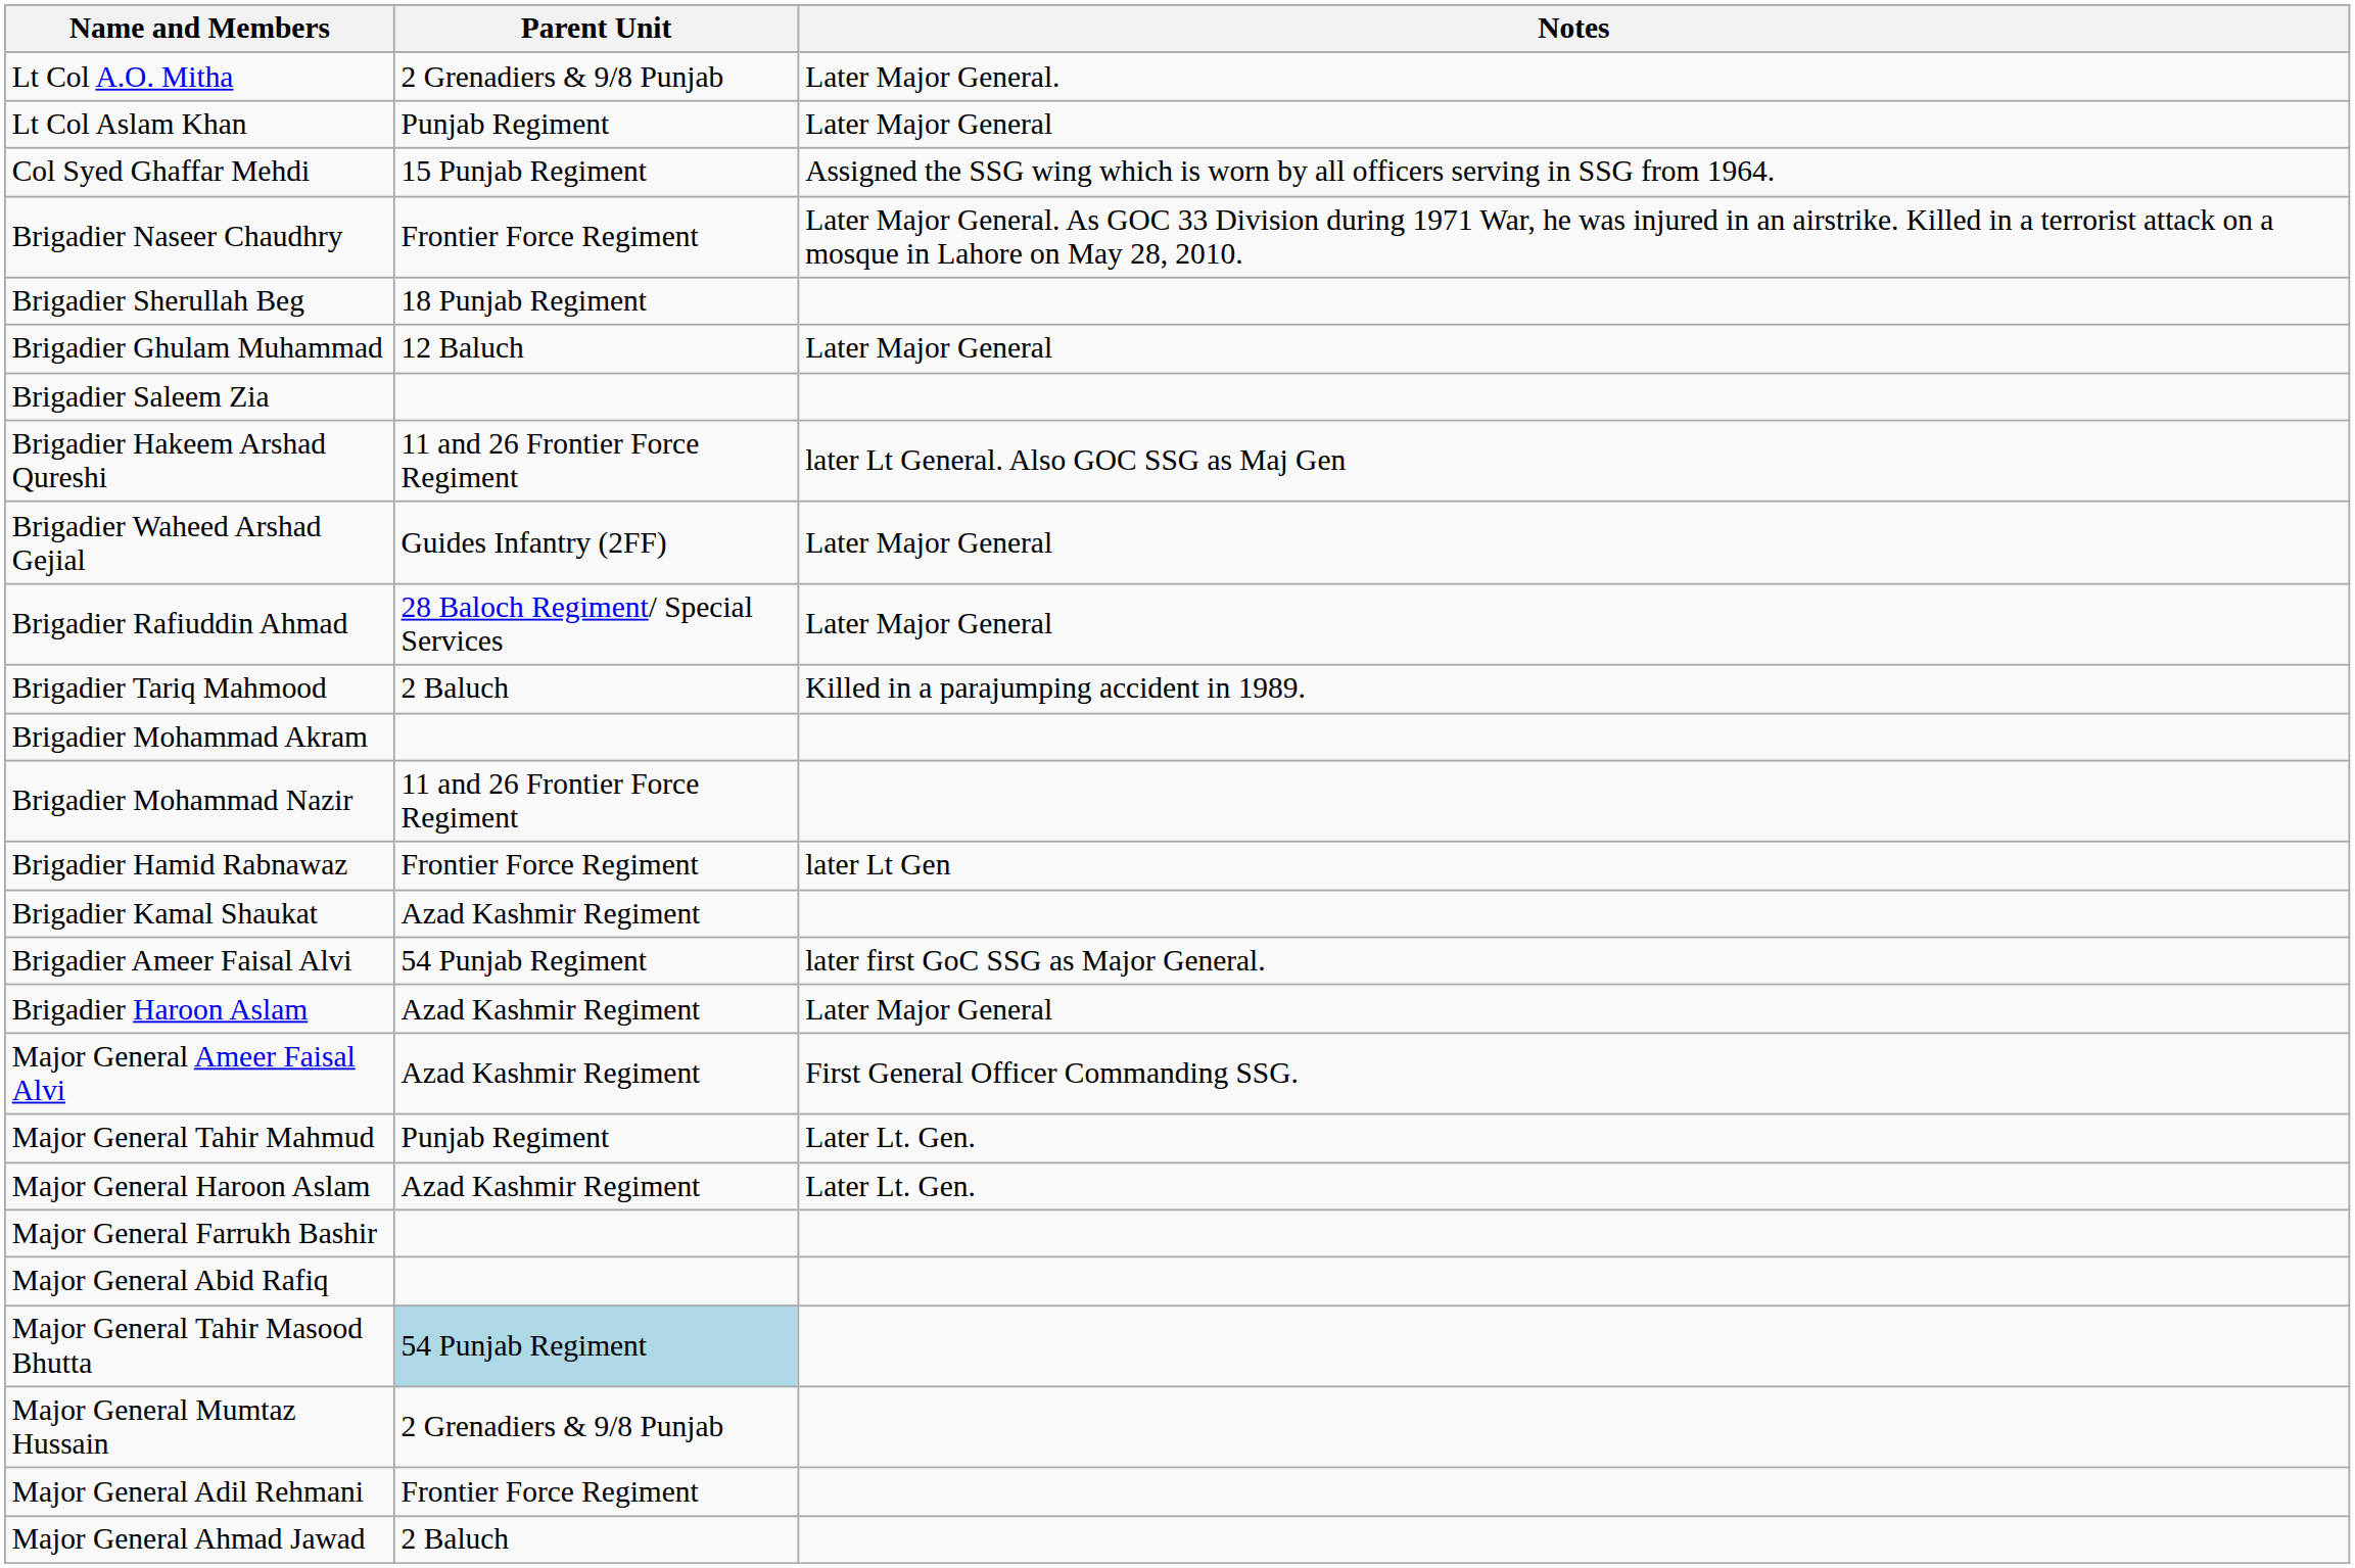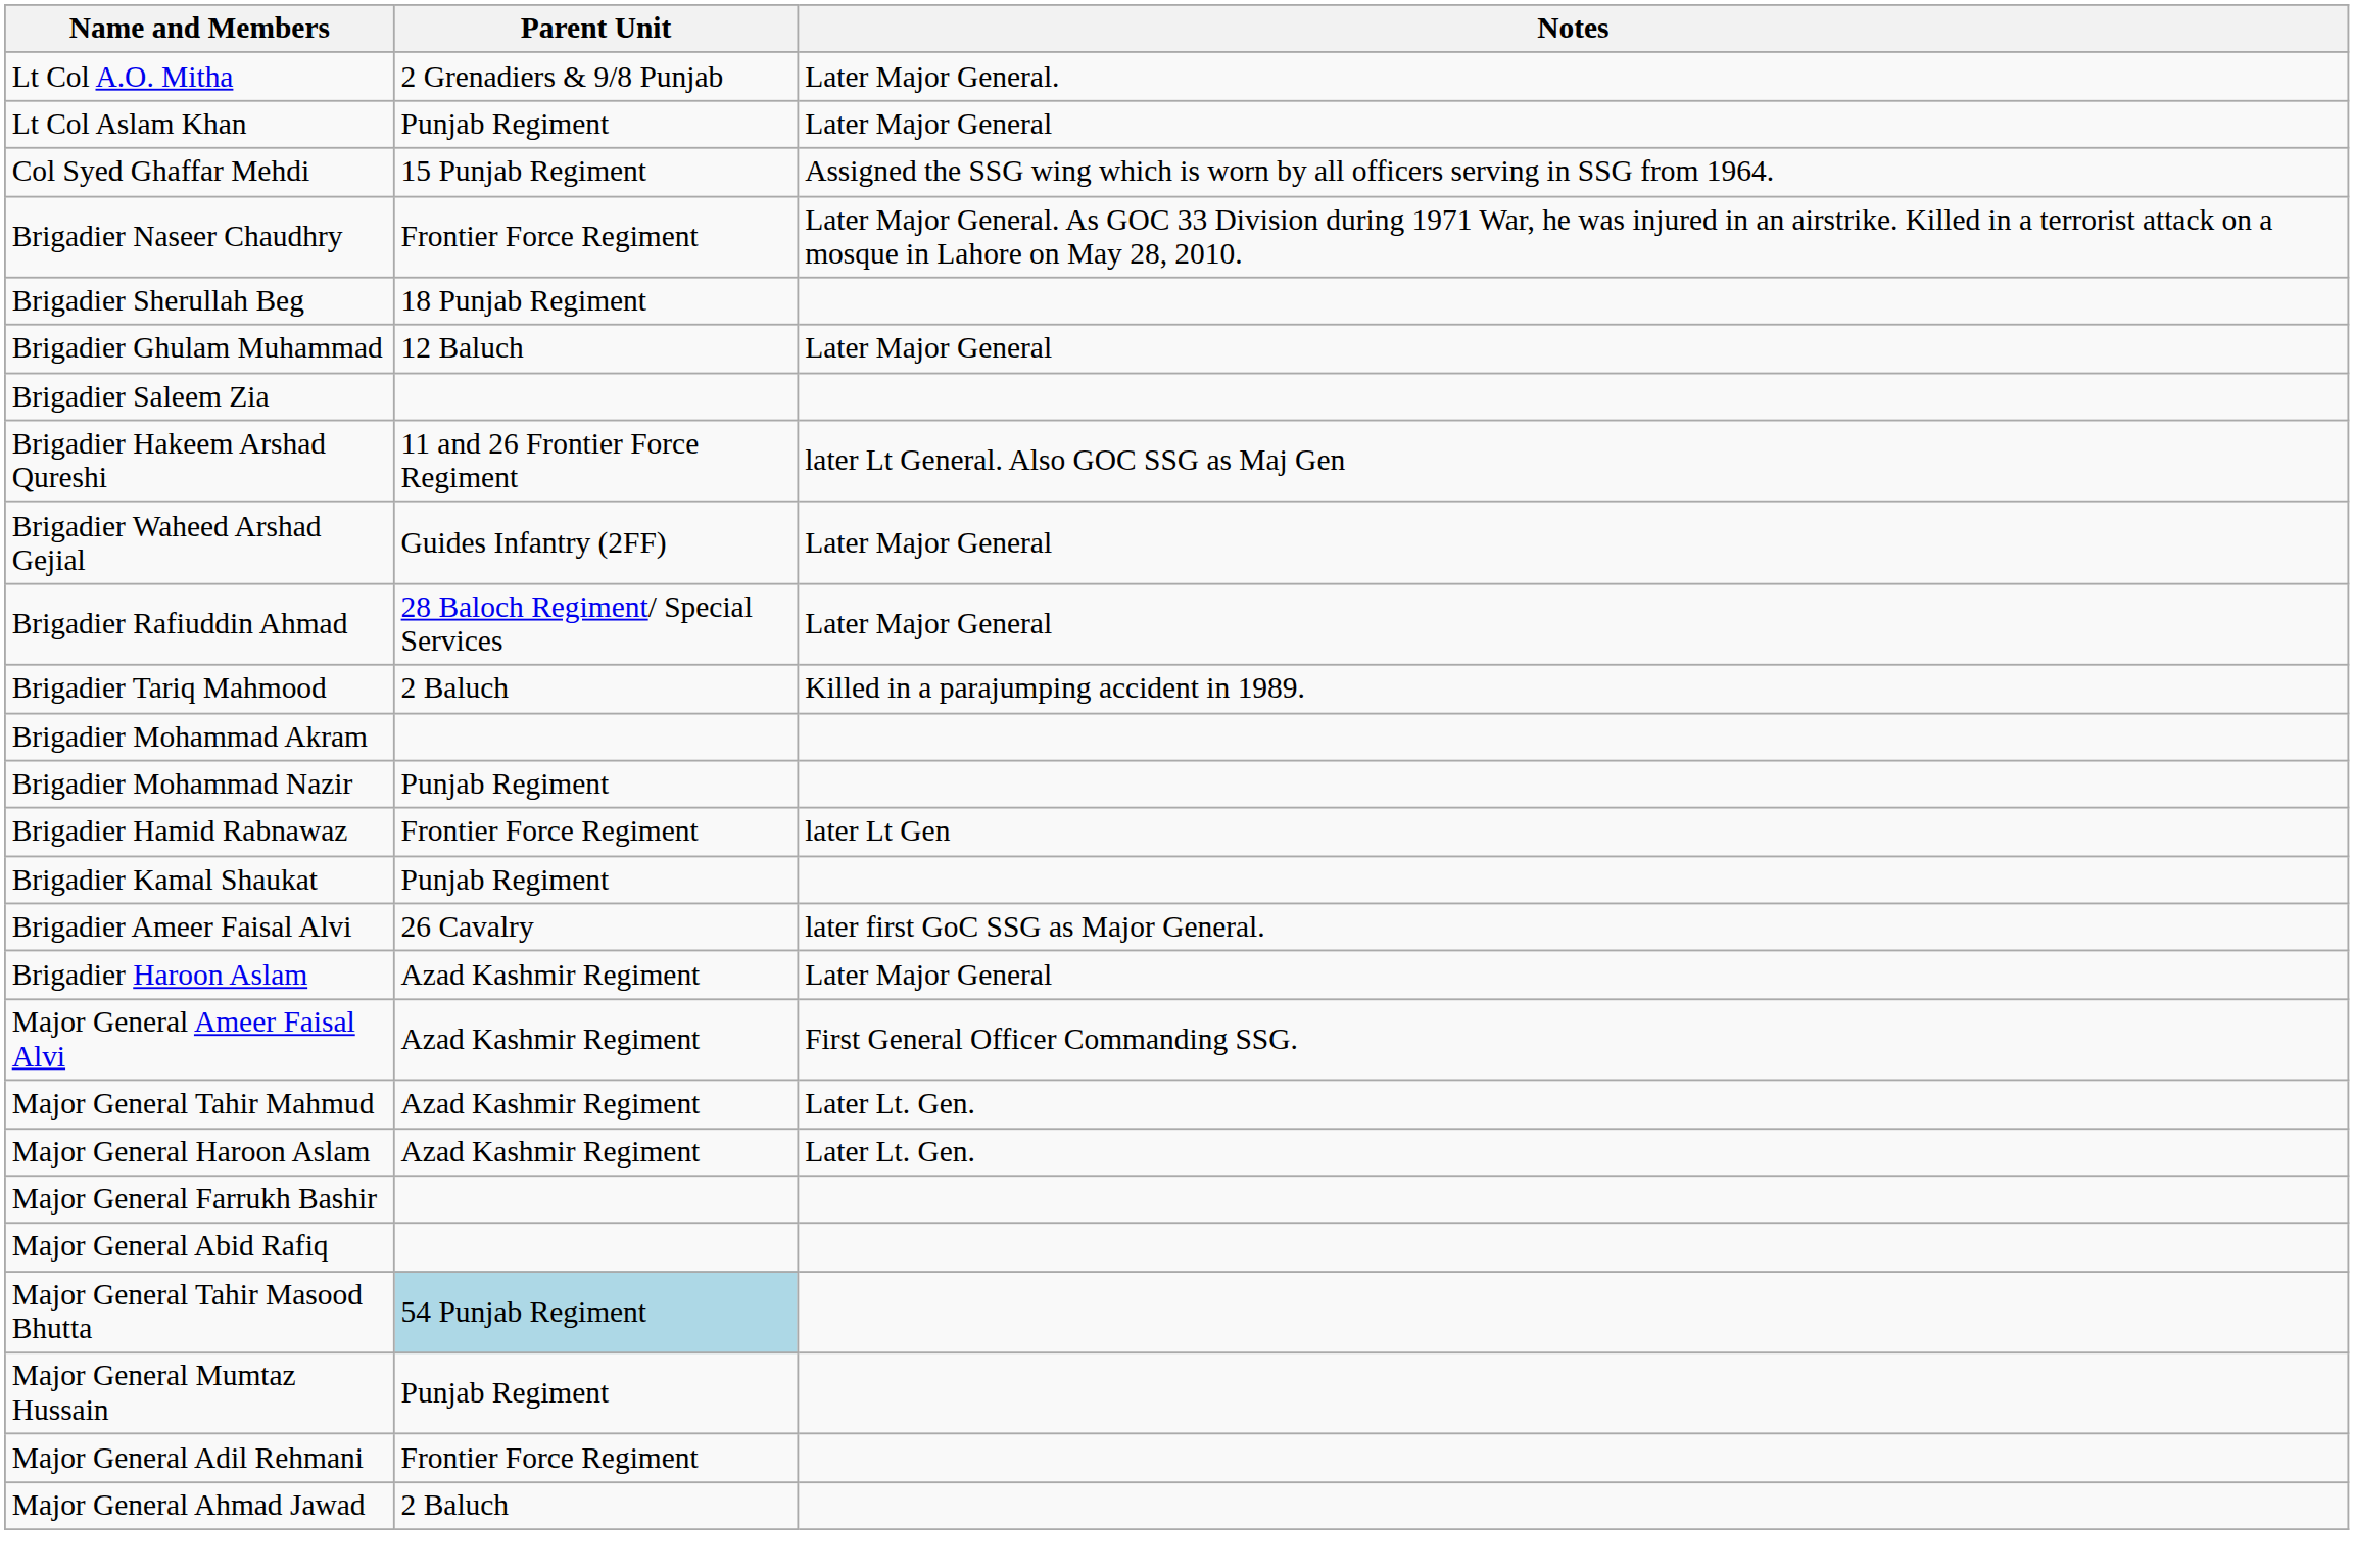Brigadier Mohammad Nazir | Parent Unit: 11 and 26 Frontier Force Regiment -> Punjab Regiment
Brigadier Kamal Shaukat | Parent Unit: Azad Kashmir Regiment -> Punjab Regiment
Brigadier Ameer Faisal Alvi | Parent Unit: 54 Punjab Regiment -> 26 Cavalry
Major General Tahir Mahmud | Parent Unit: Punjab Regiment -> Azad Kashmir Regiment
Major General Mumtaz Hussain | Parent Unit: 2 Grenadiers & 9/8 Punjab -> Punjab Regiment
